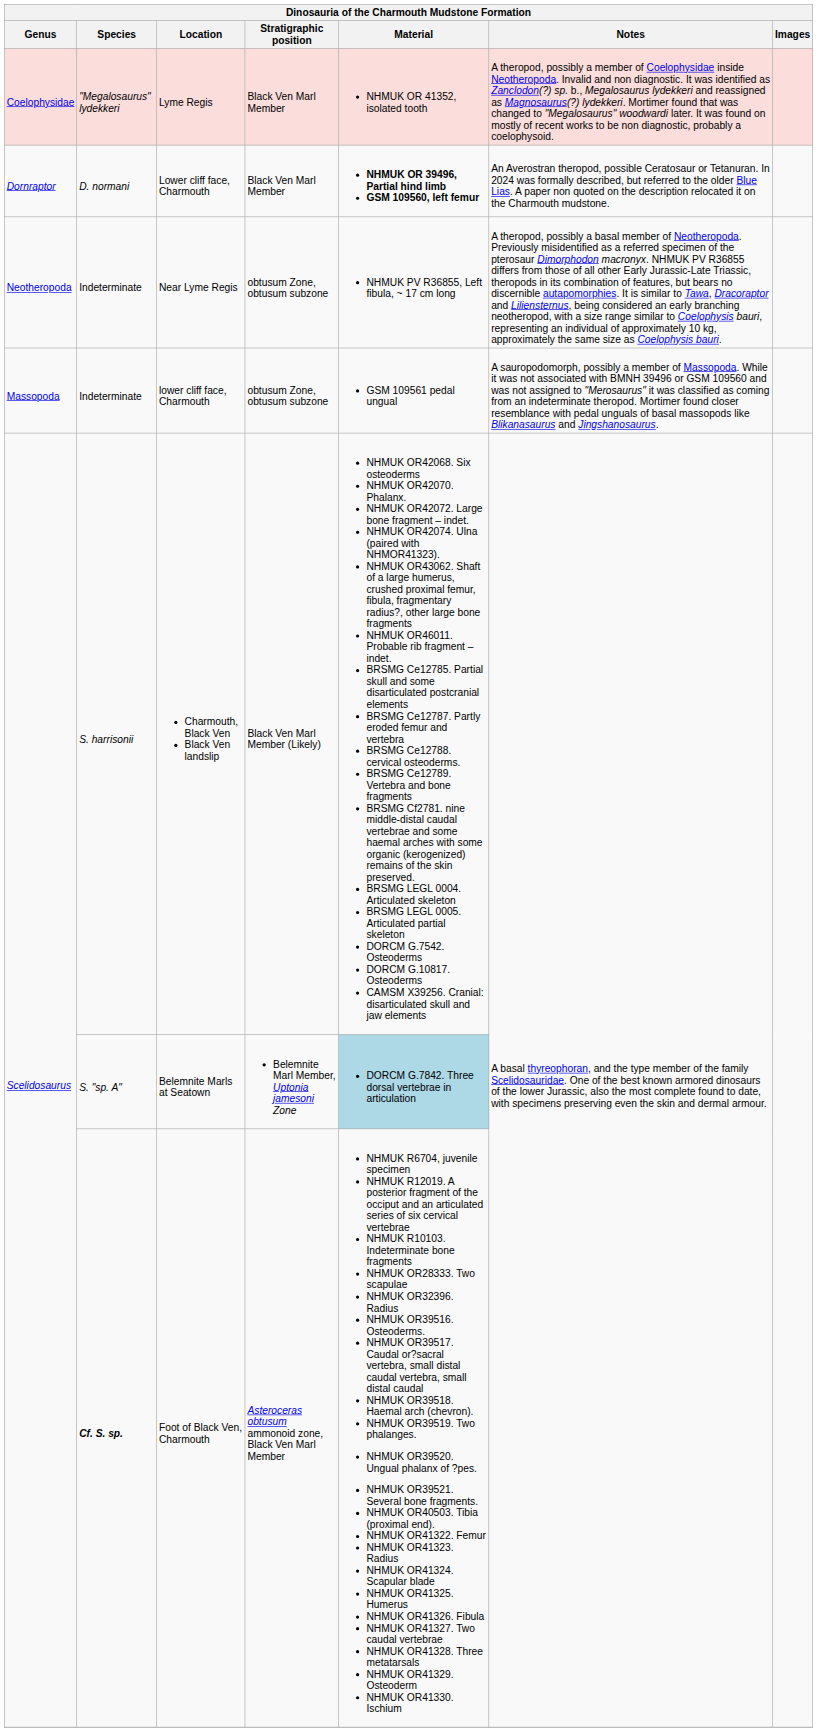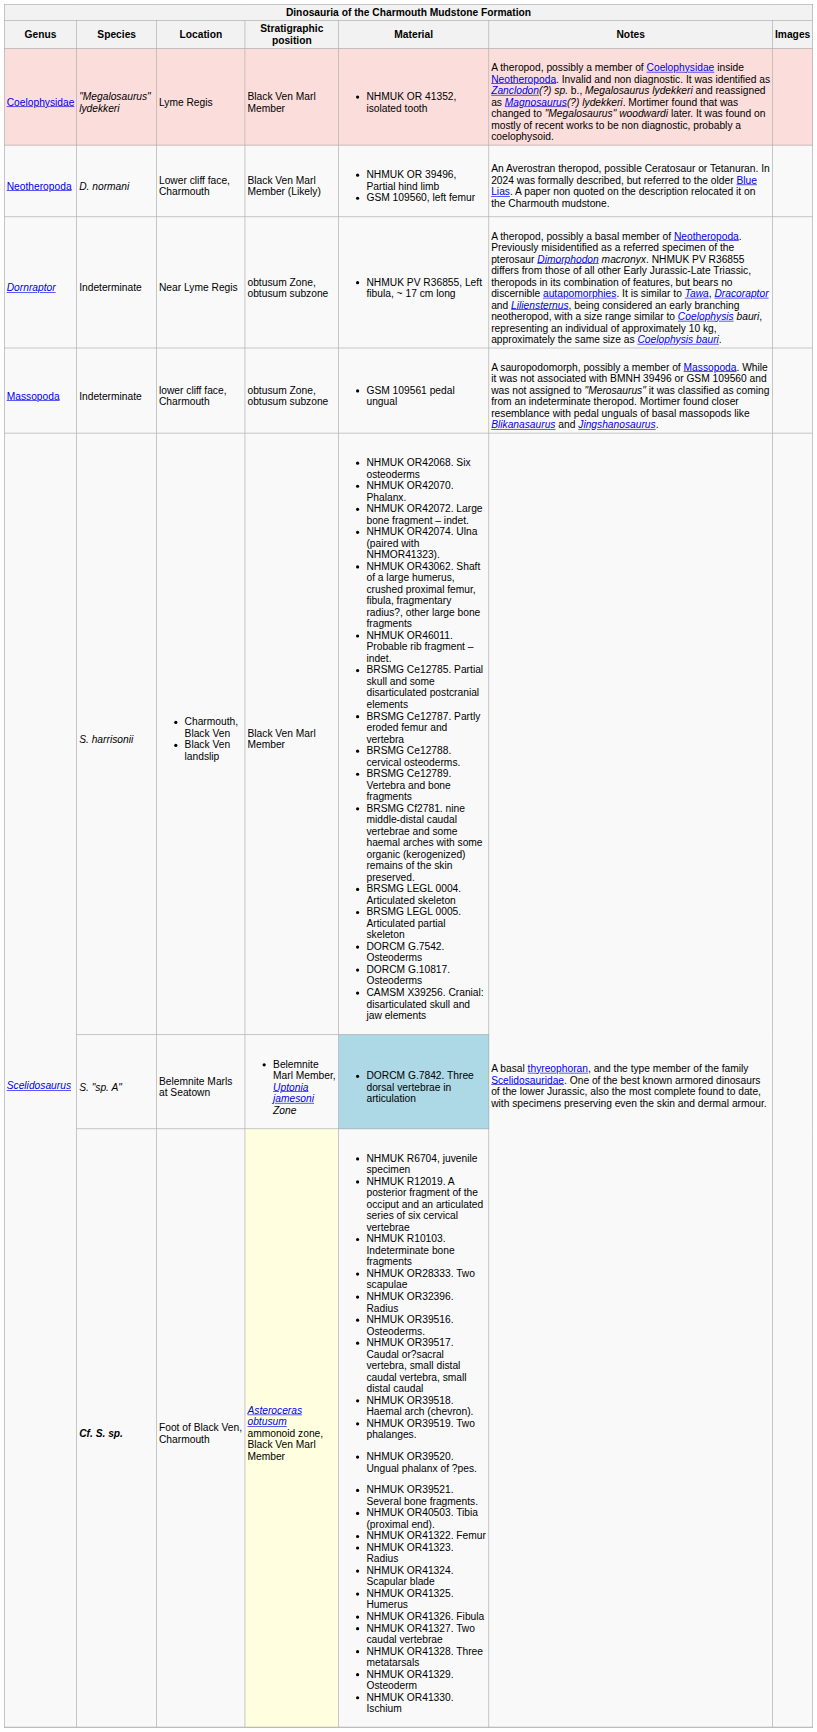Lower cliff face, Charmouth | Genus: Dornraptor -> Neotheropoda
Lower cliff face, Charmouth | Stratigraphic position: Black Ven Marl Member -> Black Ven Marl Member (Likely)
Lower cliff face, Charmouth | Material: bold -> normal
Near Lyme Regis | Genus: Neotheropoda -> Dornraptor
Charmouth, Black Ven Black Ven landslip | Stratigraphic position: Black Ven Marl Member (Likely) -> Black Ven Marl Member
Foot of Black Ven, Charmouth | Stratigraphic position: no background -> lightyellow background
